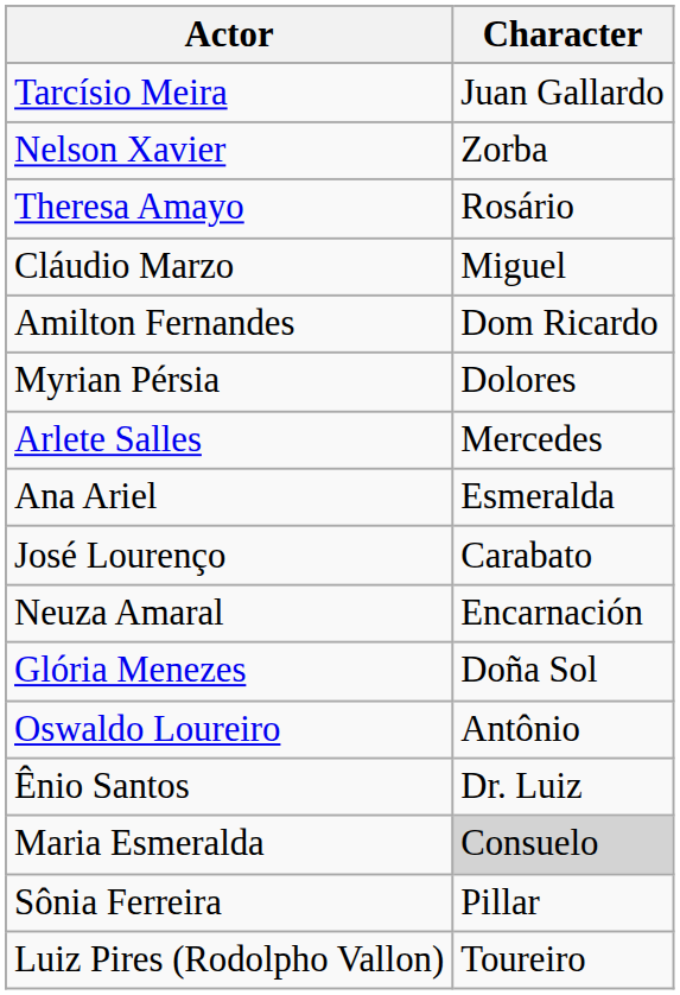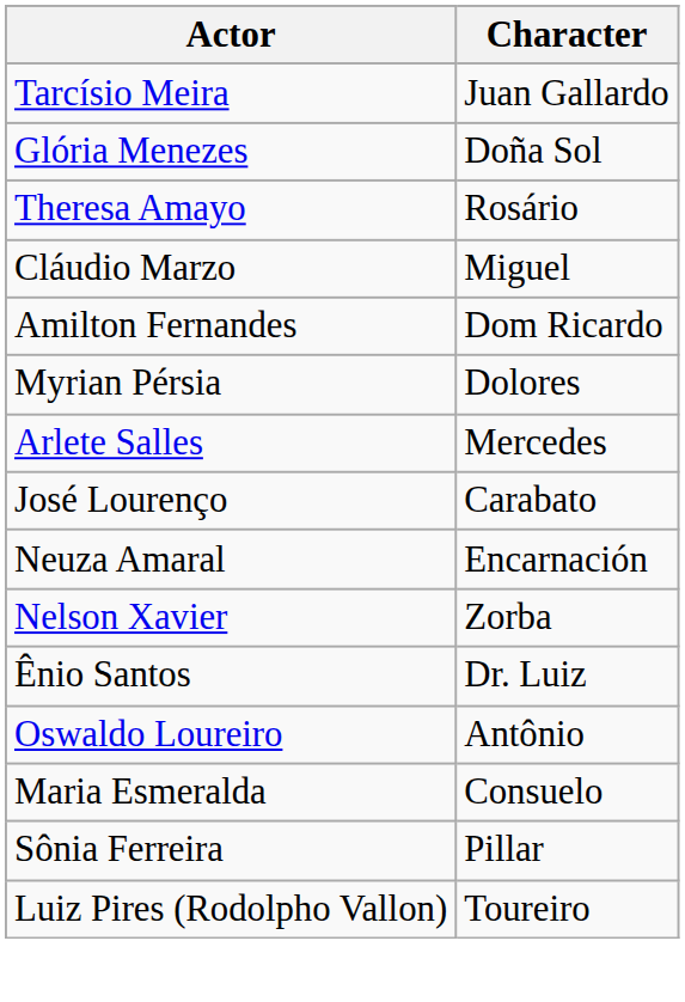rows swapped: Glória Menezes <-> Nelson Xavier
- row: Ana Ariel | Esmeralda
rows swapped: Oswaldo Loureiro <-> Ênio Santos
Maria Esmeralda | Character: lightgrey background -> no background
